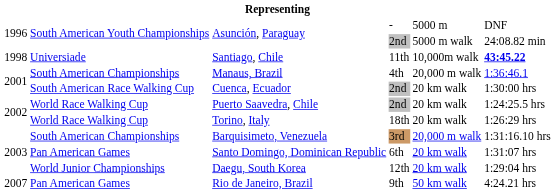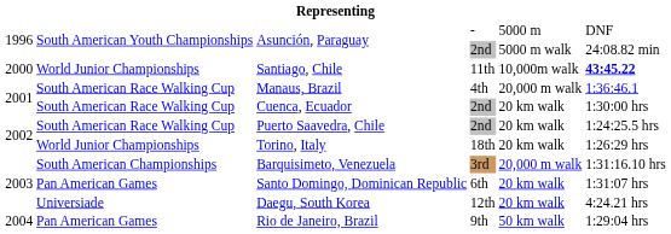Santiago, Chile | column 1: 1998 -> 2000
Santiago, Chile | column 2: Universiade -> World Junior Championships
Manaus, Brazil | column 2: South American Championships -> South American Race Walking Cup
Puerto Saavedra, Chile | column 2: World Race Walking Cup -> South American Race Walking Cup
Torino, Italy | column 2: World Race Walking Cup -> World Junior Championships
Daegu, South Korea | column 2: World Junior Championships -> Universiade
Daegu, South Korea | column 6: 1:29:04 hrs -> 4:24.21 hrs
Rio de Janeiro, Brazil | column 1: 2007 -> 2004
Rio de Janeiro, Brazil | column 6: 4:24.21 hrs -> 1:29:04 hrs
